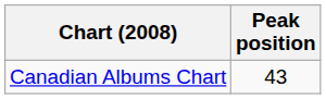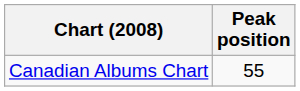Canadian Albums Chart | Peak position: 43 -> 55
